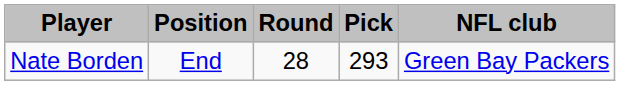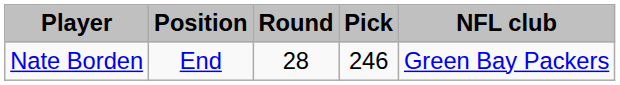Nate Borden | Pick: 293 -> 246
